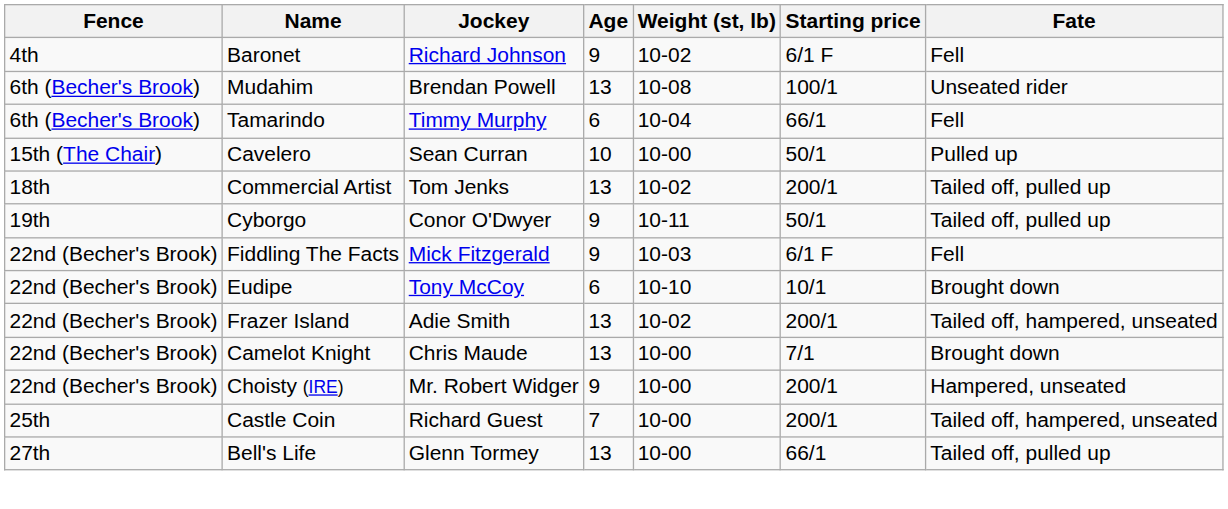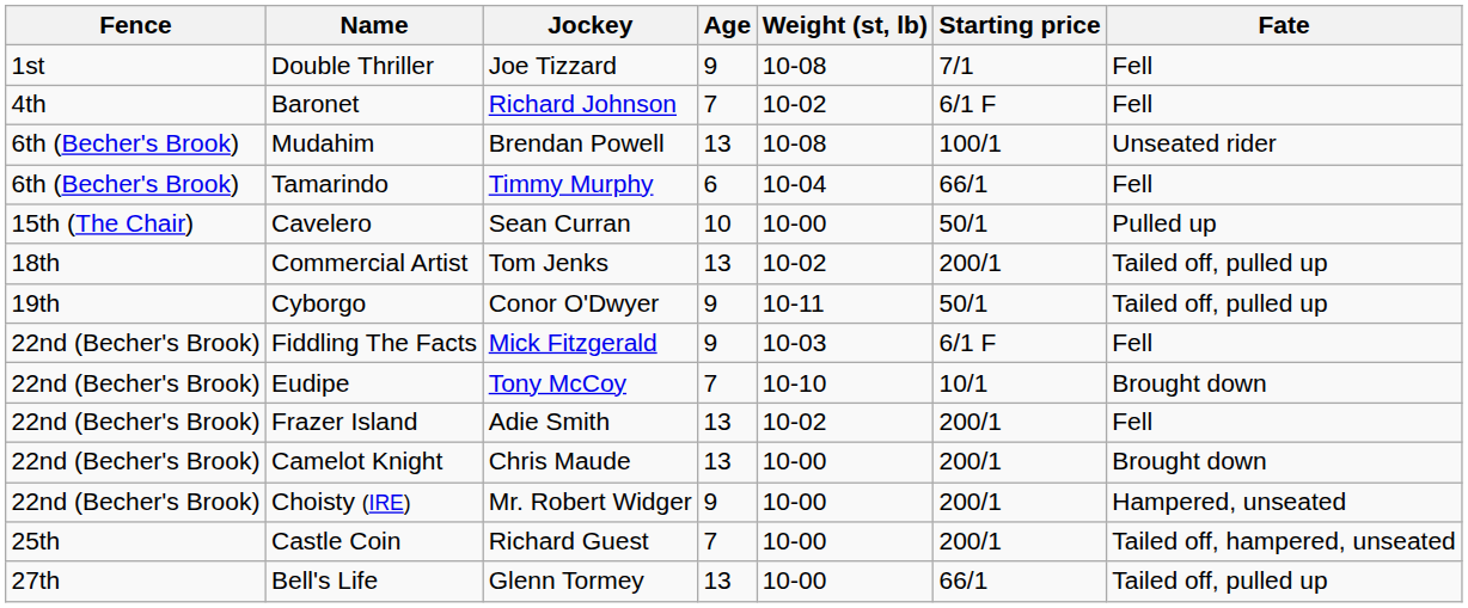+ row: 1st | Double Thriller | Joe Tizzard | 9 | 10-08 | 7/1 | Fell
Baronet | Age: 9 -> 7
Eudipe | Age: 6 -> 7
Frazer Island | Fate: Tailed off, hampered, unseated -> Fell
Camelot Knight | Starting price: 7/1 -> 200/1
